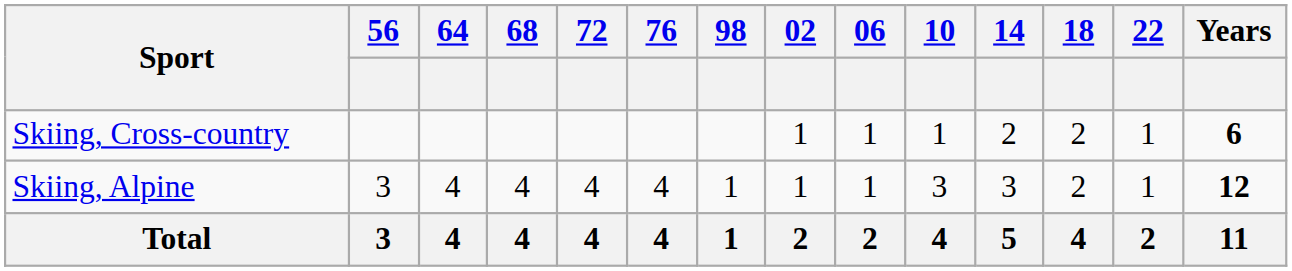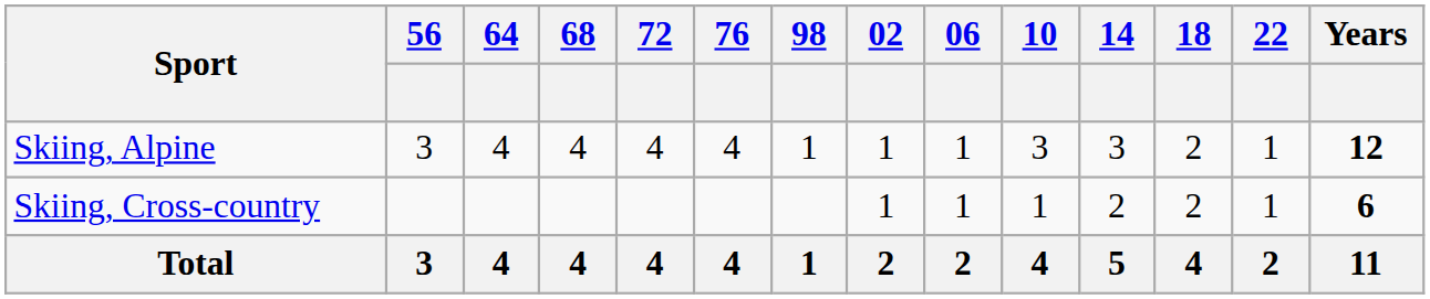rows swapped: Skiing, Alpine <-> Skiing, Cross-country
